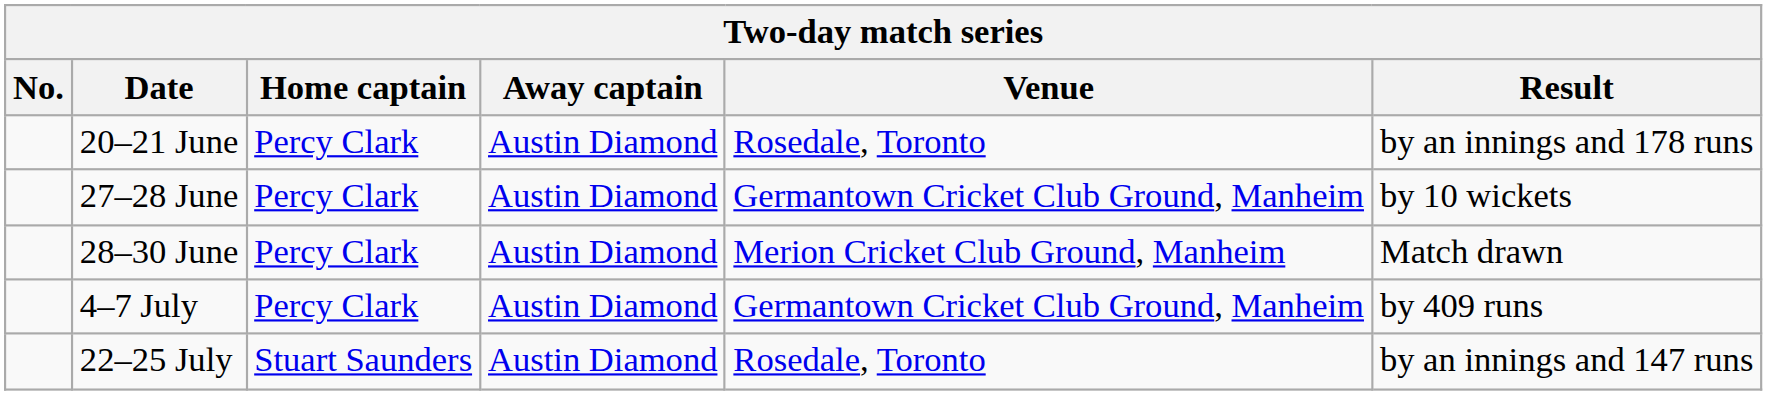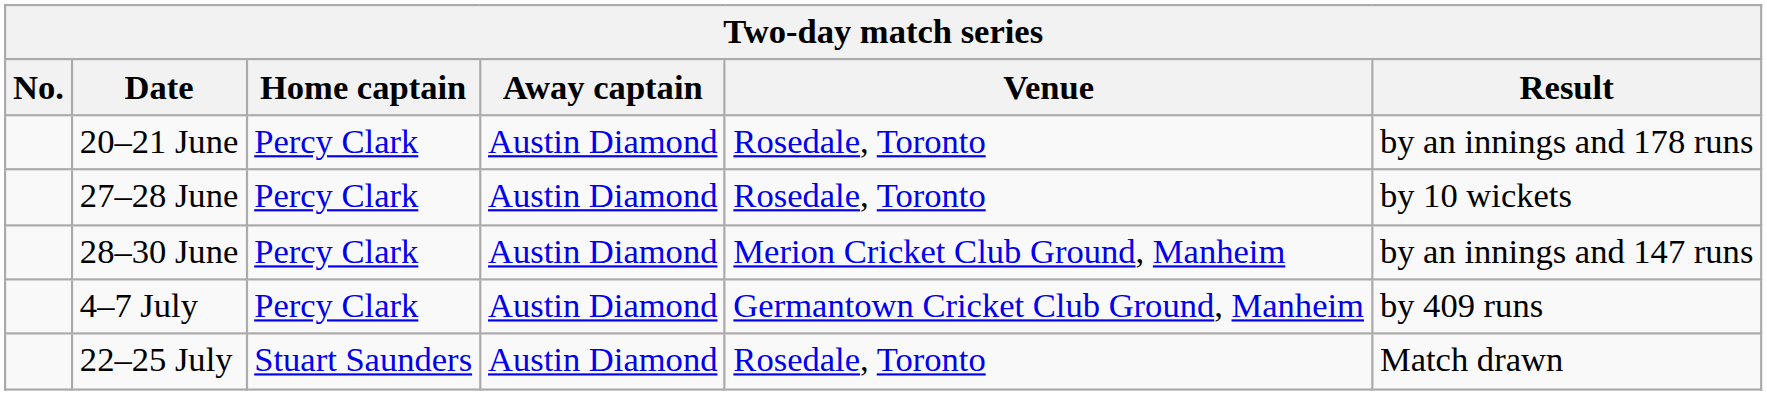27–28 June | Venue: Germantown Cricket Club Ground, Manheim -> Rosedale, Toronto
28–30 June | Result: Match drawn -> by an innings and 147 runs
22–25 July | Result: by an innings and 147 runs -> Match drawn
